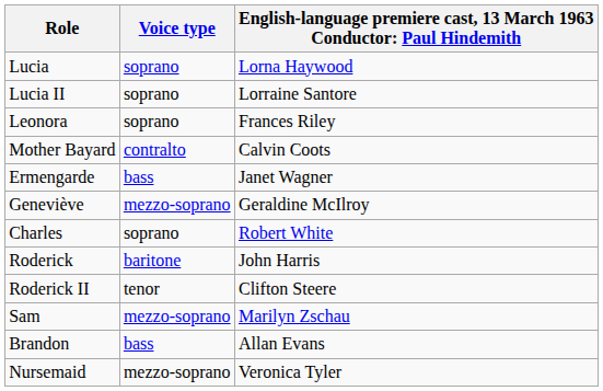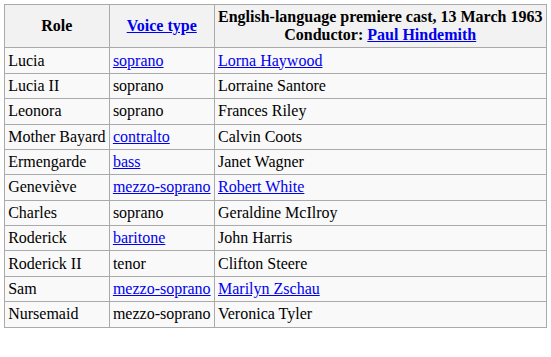Geneviève | column 3: Geraldine McIlroy -> Robert White
Charles | column 3: Robert White -> Geraldine McIlroy
- row: Brandon | bass | Allan Evans
